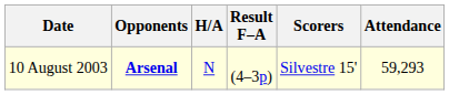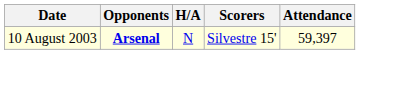- column: Result F–A | (4–3p)
10 August 2003 | Attendance: 59,293 -> 59,397
